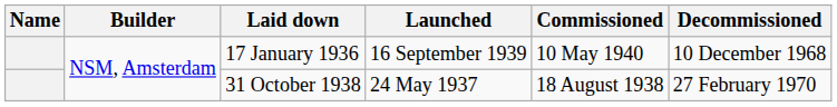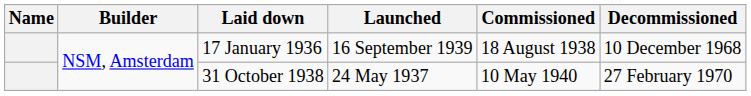17 January 1936 | Commissioned: 10 May 1940 -> 18 August 1938
31 October 1938 | Commissioned: 18 August 1938 -> 10 May 1940
